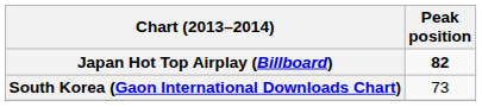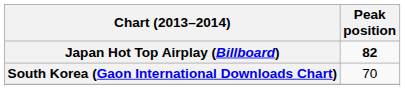South Korea (Gaon International Downloads Chart) | Peak position: 73 -> 70
